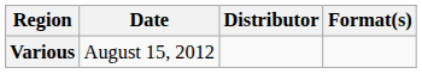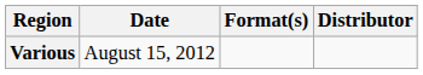columns swapped: Format(s) <-> Distributor
